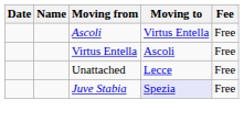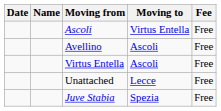+ row: Avellino | Ascoli | Free
Juve Stabia | Moving to: lavender background -> no background
